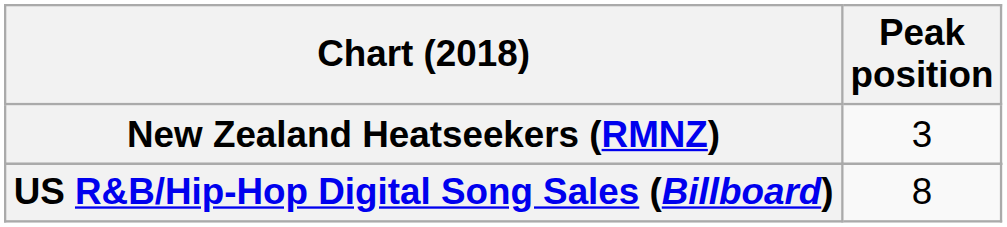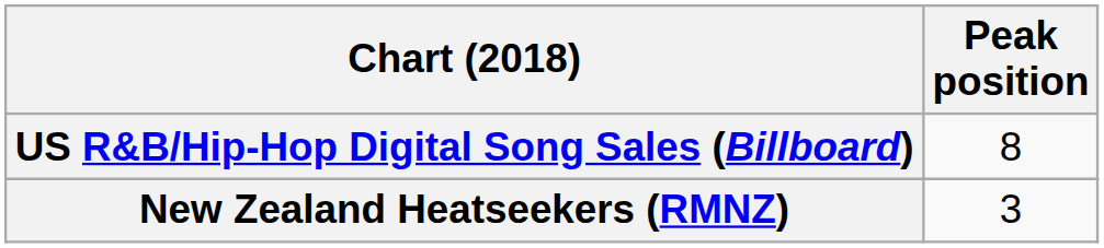rows swapped: New Zealand Heatseekers (RMNZ) <-> US R&B/Hip-Hop Digital Song Sales (Billboard)
